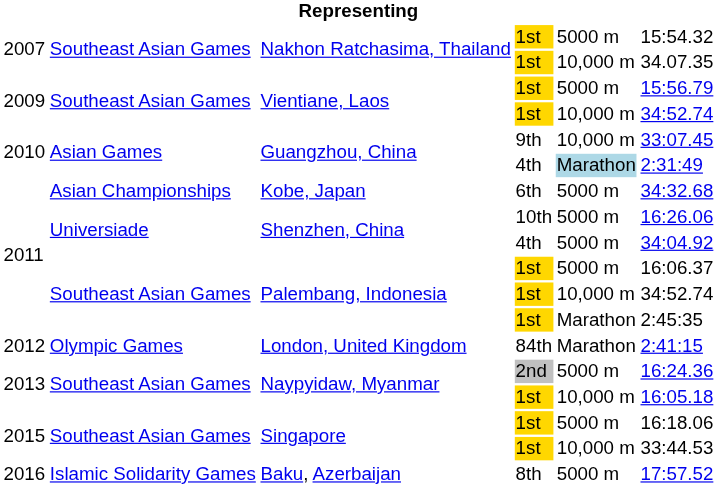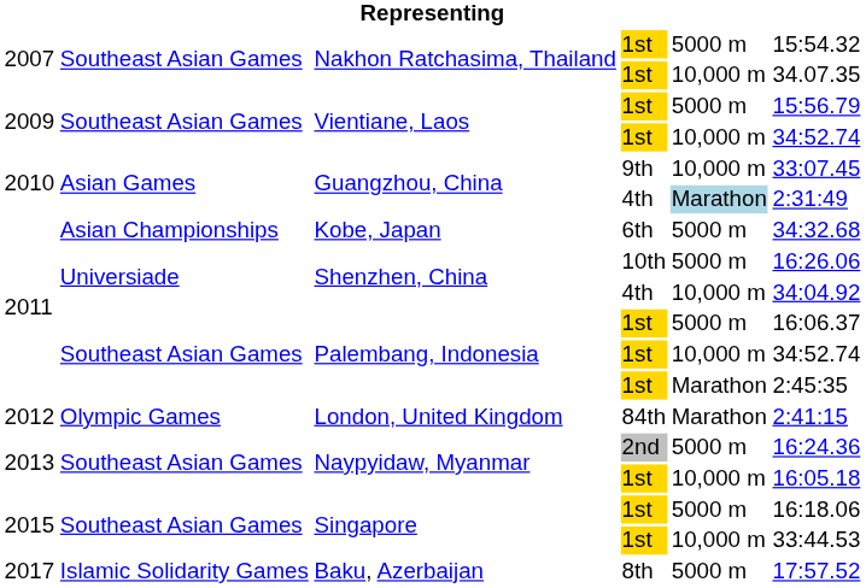Shenzhen, China / 4th | column 5: 5000 m -> 10,000 m
Baku, Azerbaijan | column 1: 2016 -> 2017
